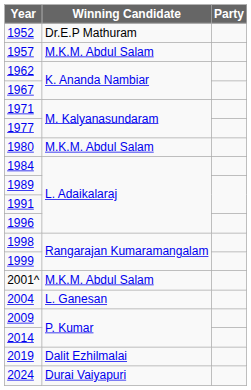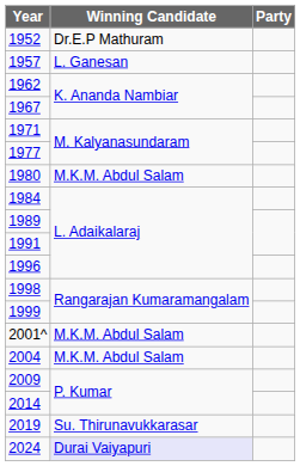1957 | Winning Candidate: M.K.M. Abdul Salam -> L. Ganesan
2004 | Winning Candidate: L. Ganesan -> M.K.M. Abdul Salam
2019 | Winning Candidate: Dalit Ezhilmalai -> Su. Thirunavukkarasar
2024 | Winning Candidate: no background -> lavender background
